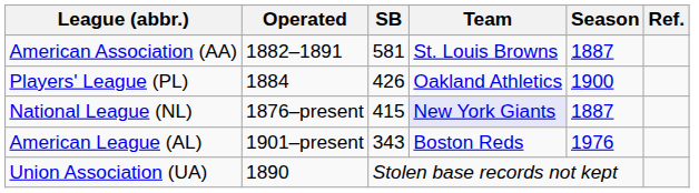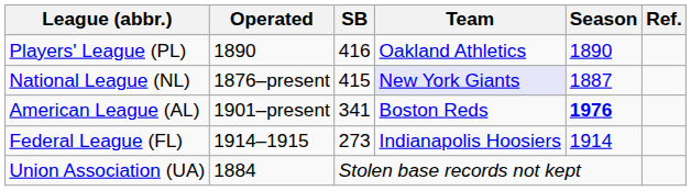- row: American Association (AA) | 1882–1891 | 581 | St. Louis Browns | 1887
Players' League (PL) | Operated: 1884 -> 1890
Players' League (PL) | SB: 426 -> 416
Players' League (PL) | Season: 1900 -> 1890
American League (AL) | SB: 343 -> 341
American League (AL) | Season: normal -> bold
+ row: Federal League (FL) | 1914–1915 | 273 | Indianapolis Hoosiers | 1914
Union Association (UA) | Operated: 1890 -> 1884
